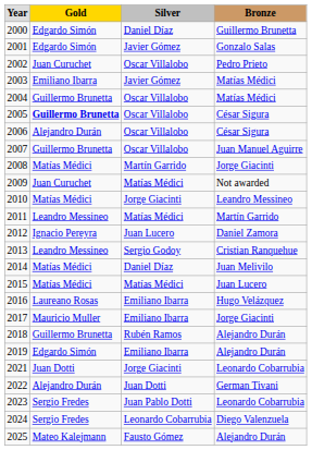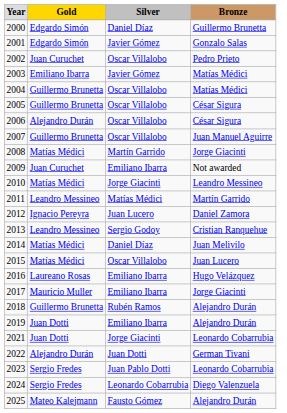2005 | Gold: bold -> normal
2009 | Silver: Matías Médici -> Emiliano Ibarra
2015 | Silver: Matías Médici -> Oscar Villalobo
2019 | Gold: Edgardo Simón -> Juan Dotti
